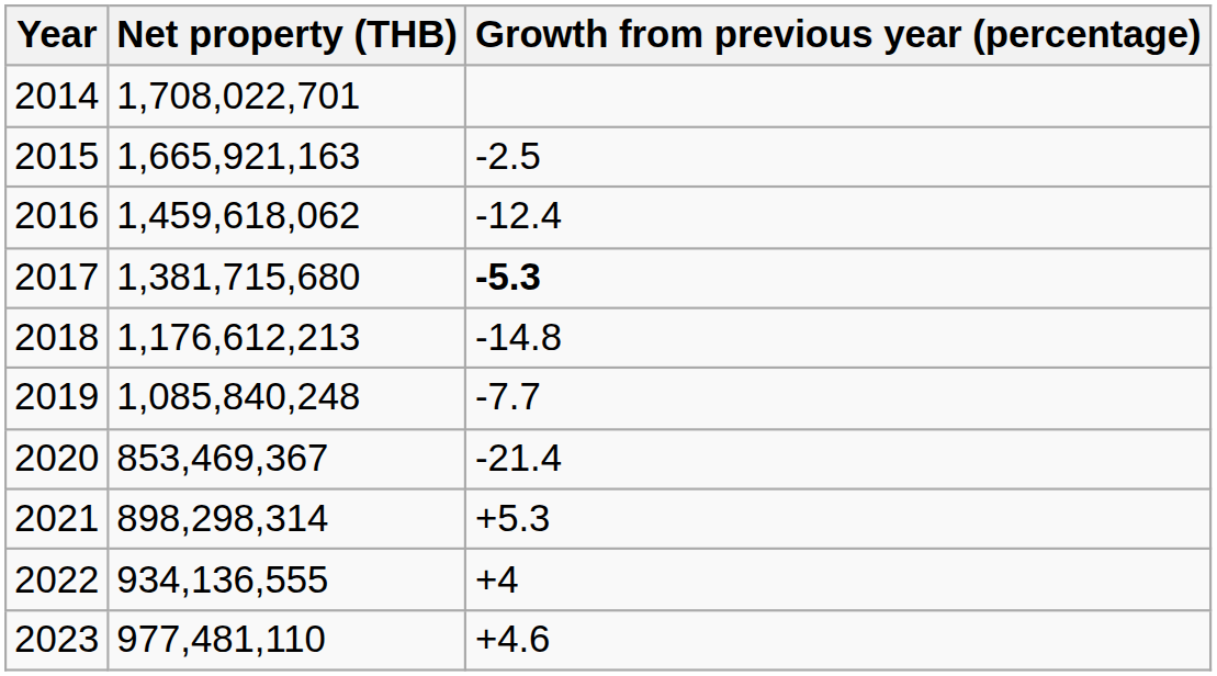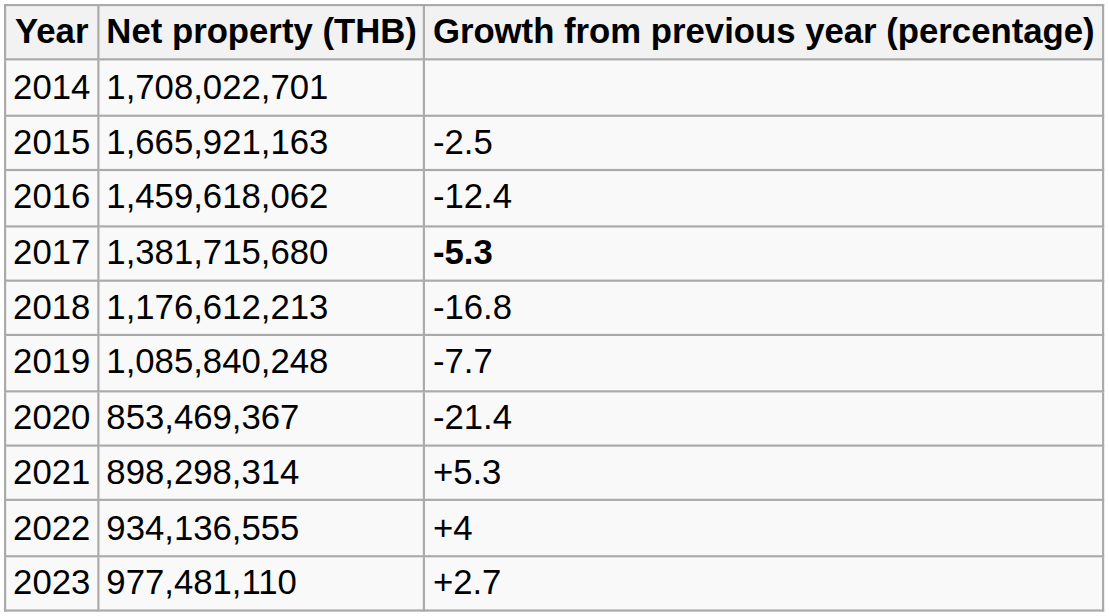2018 | Growth from previous year (percentage): -14.8 -> -16.8
2023 | Growth from previous year (percentage): +4.6 -> +2.7
